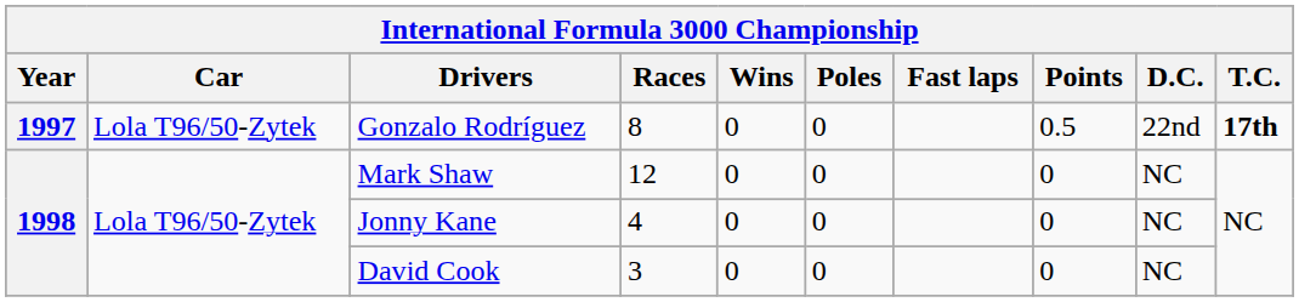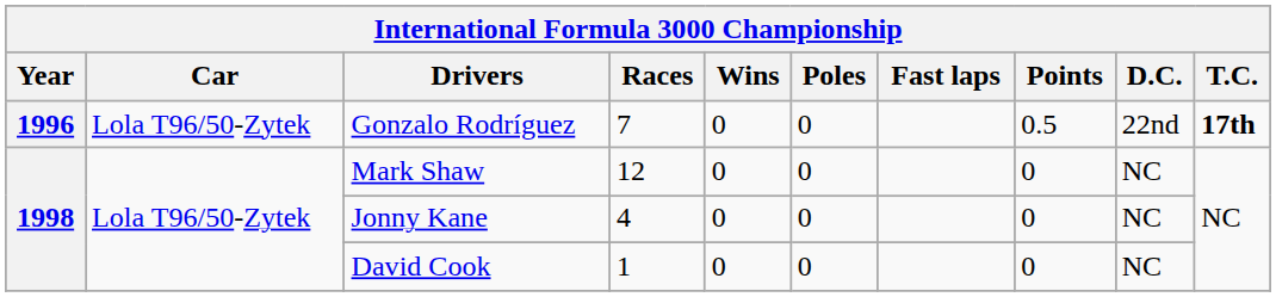Gonzalo Rodríguez | Year: 1997 -> 1996
Gonzalo Rodríguez | Races: 8 -> 7
David Cook | Races: 3 -> 1
